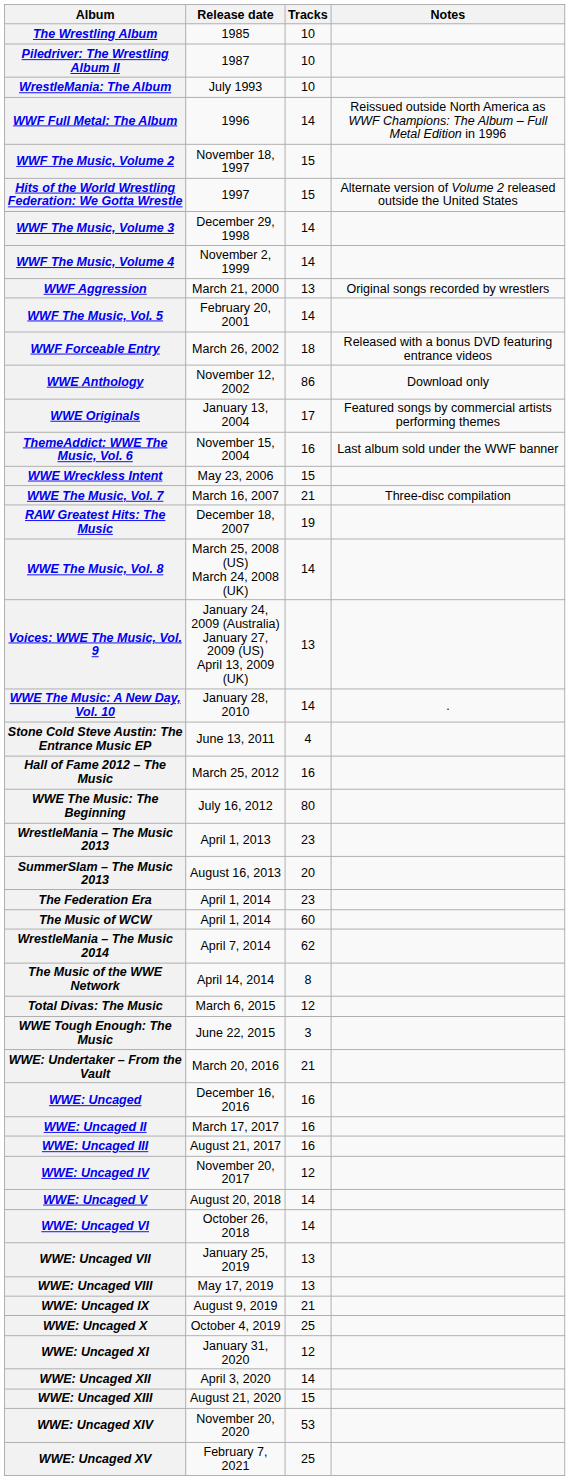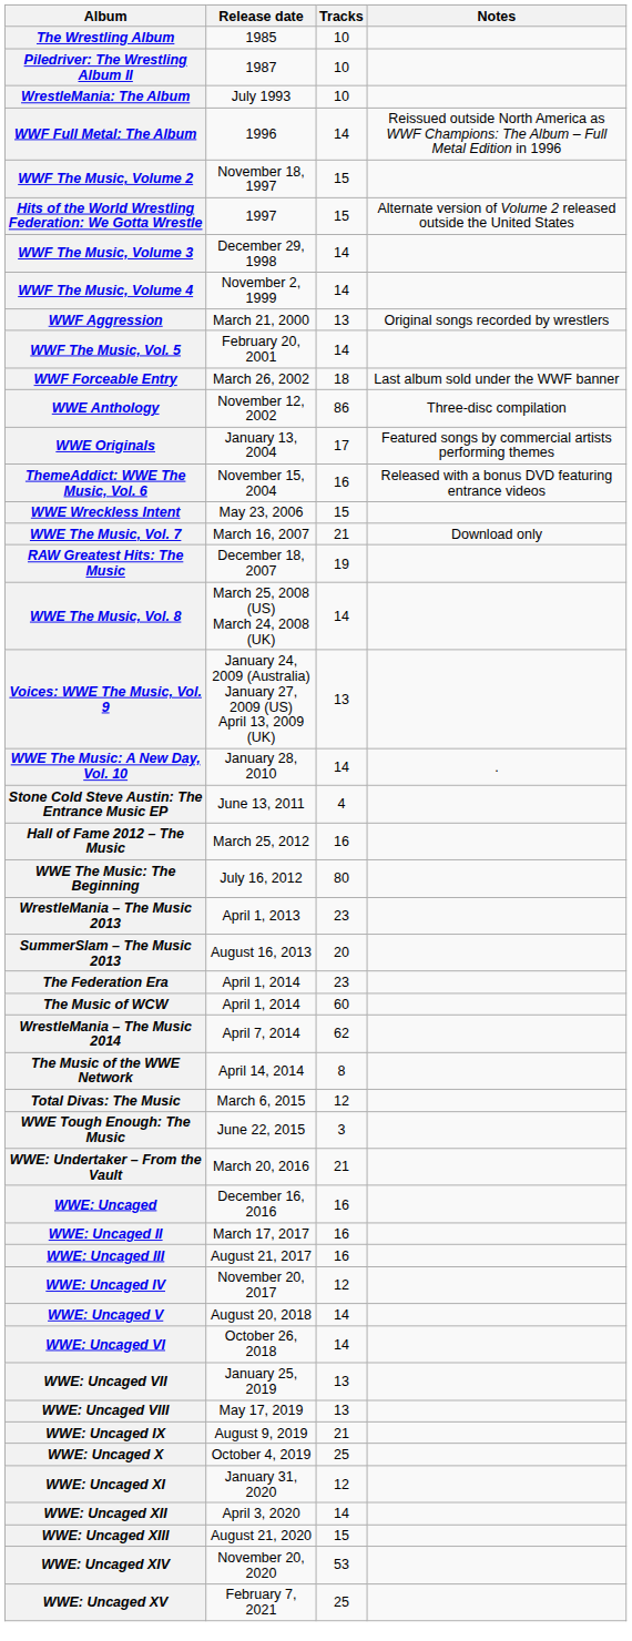WWF Forceable Entry | Notes: Released with a bonus DVD featuring entrance videos -> Last album sold under the WWF banner
WWE Anthology | Notes: Download only -> Three-disc compilation
ThemeAddict: WWE The Music, Vol. 6 | Notes: Last album sold under the WWF banner -> Released with a bonus DVD featuring entrance videos
WWE The Music, Vol. 7 | Notes: Three-disc compilation -> Download only
